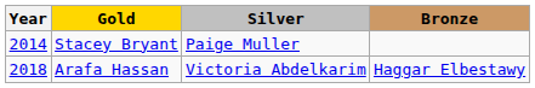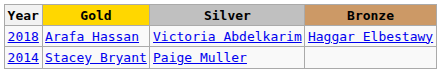rows swapped: Stacey Bryant <-> Arafa Hassan
